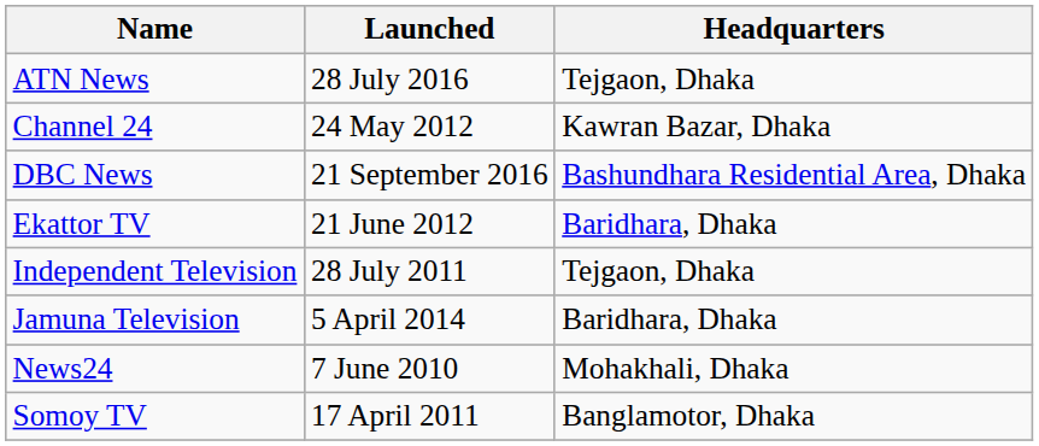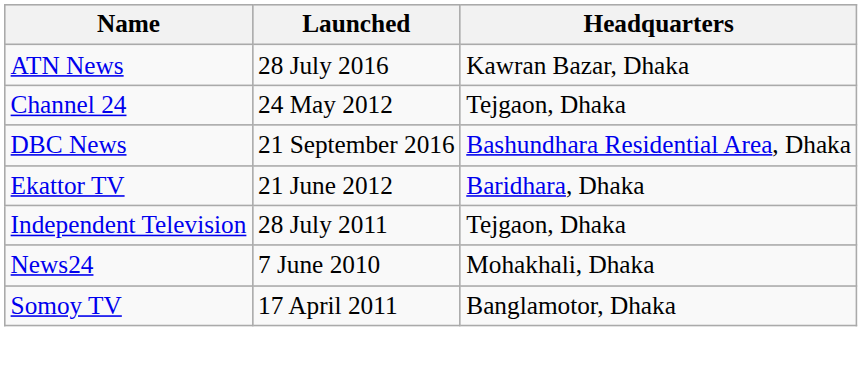ATN News | Headquarters: Tejgaon, Dhaka -> Kawran Bazar, Dhaka
Channel 24 | Headquarters: Kawran Bazar, Dhaka -> Tejgaon, Dhaka
- row: Jamuna Television | 5 April 2014 | Baridhara, Dhaka
